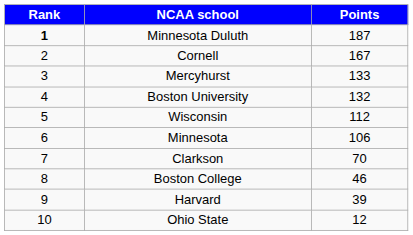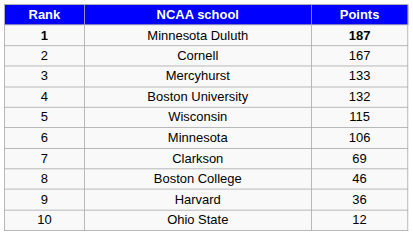Minnesota Duluth | Points: normal -> bold
Wisconsin | Points: 112 -> 115
Clarkson | Points: 70 -> 69
Harvard | Points: 39 -> 36
